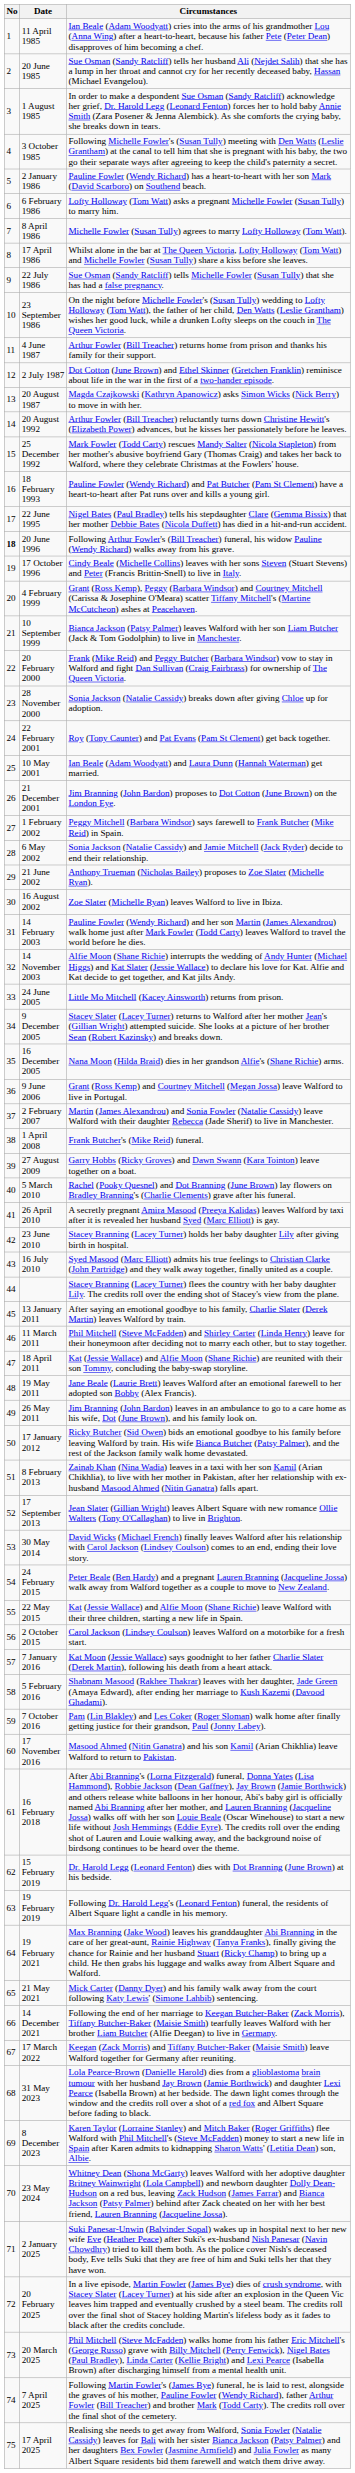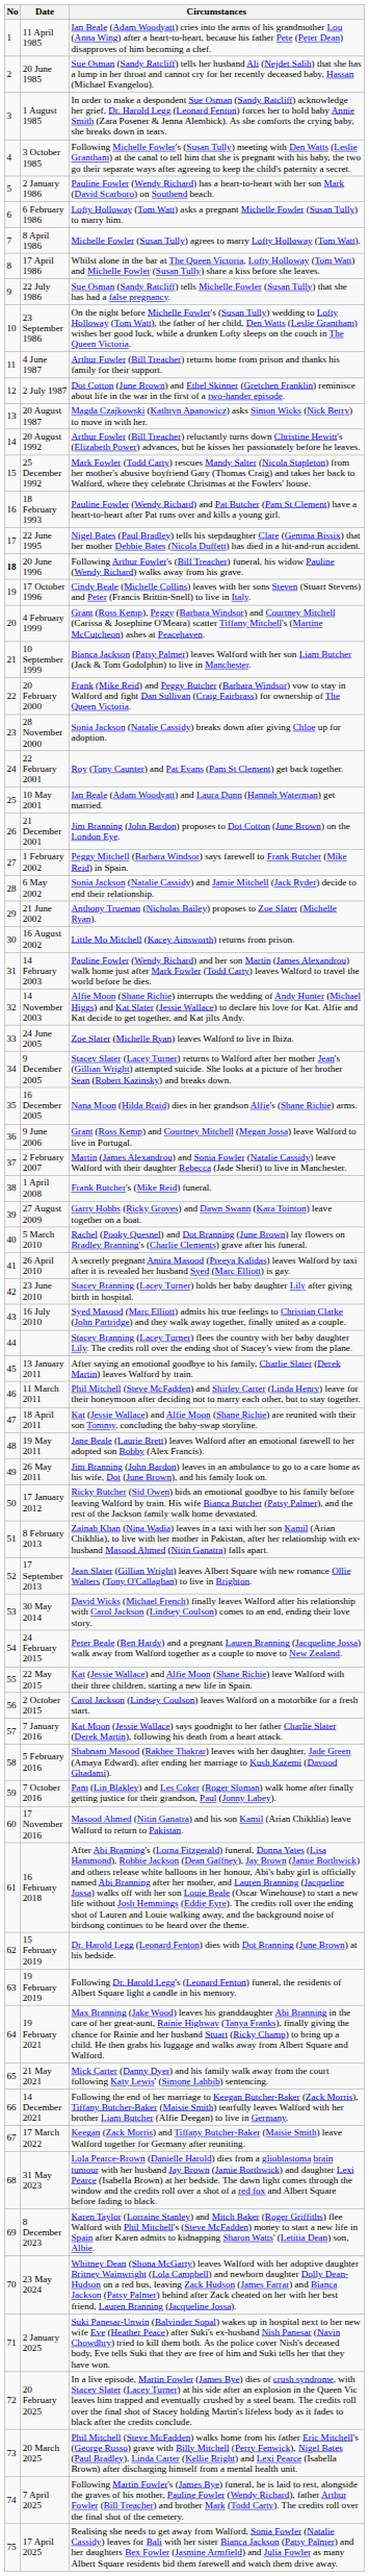16 August 2002 | Circumstances: Zoe Slater (Michelle Ryan) leaves Walford to live in Ibiza. -> Little Mo Mitchell (Kacey Ainsworth) returns from prison.
24 June 2005 | Circumstances: Little Mo Mitchell (Kacey Ainsworth) returns from prison. -> Zoe Slater (Michelle Ryan) leaves Walford to live in Ibiza.
